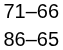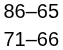rows swapped: 86–65 <-> 71–66
